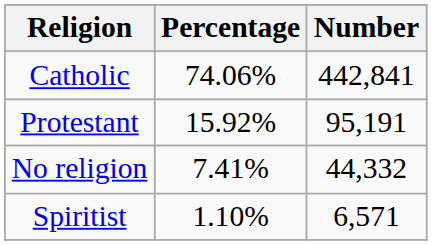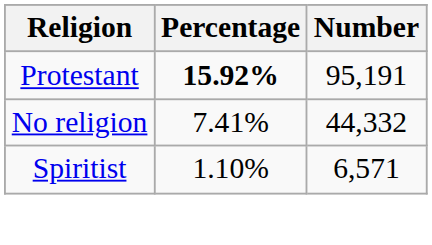- row: Catholic | 74.06% | 442,841
Protestant | Percentage: normal -> bold
